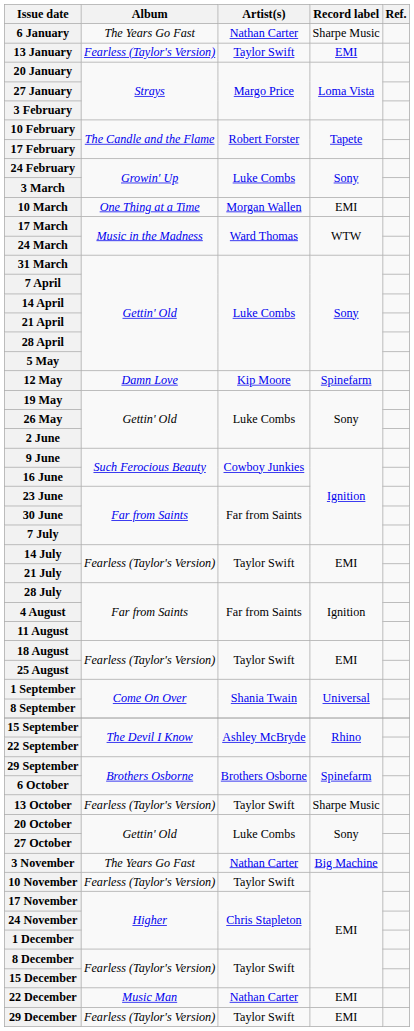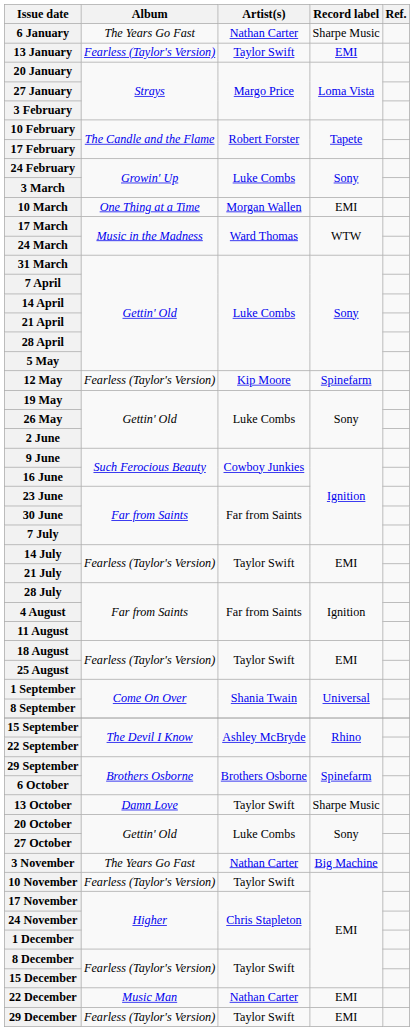12 May | Album: Damn Love -> Fearless (Taylor's Version)
13 October | Album: Fearless (Taylor's Version) -> Damn Love
